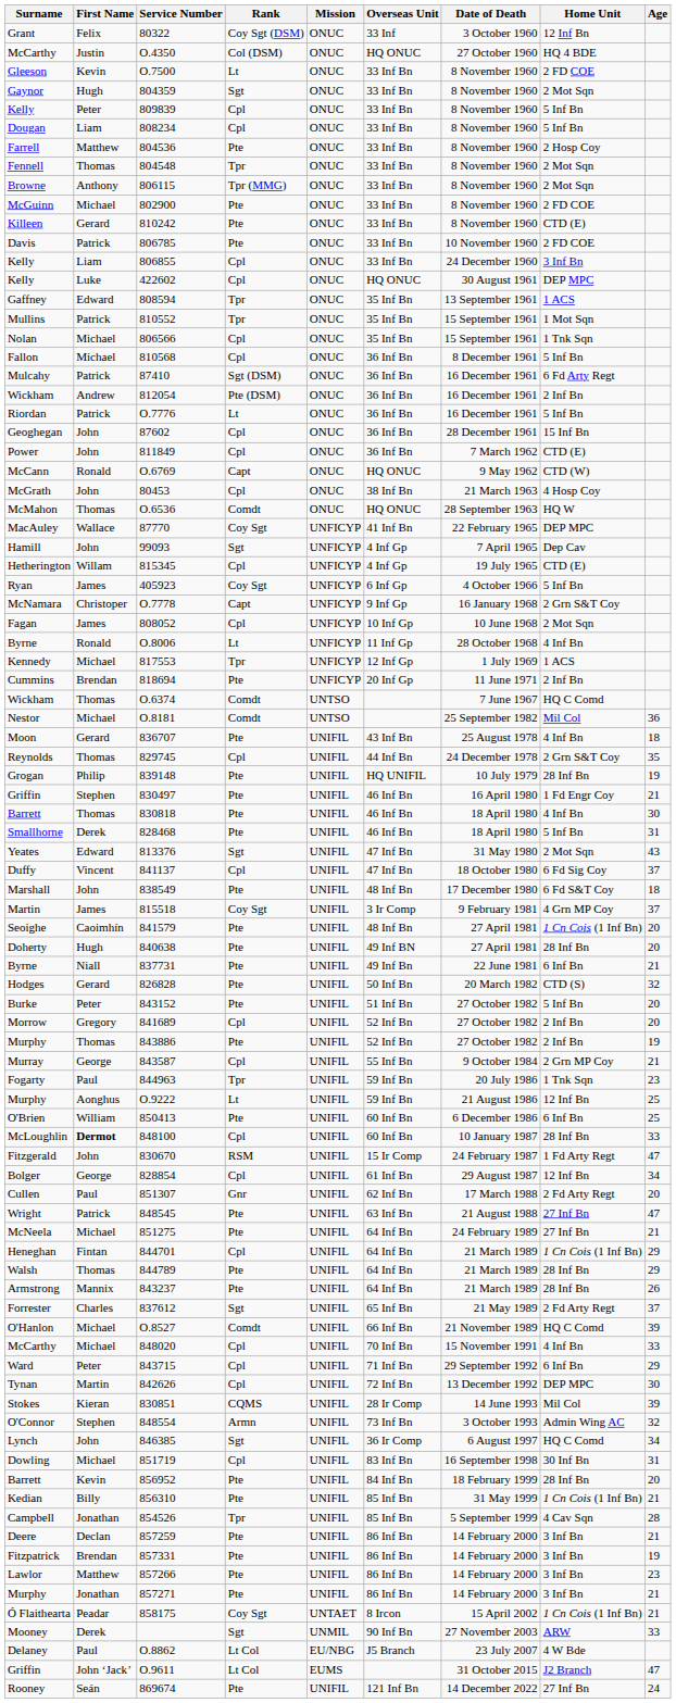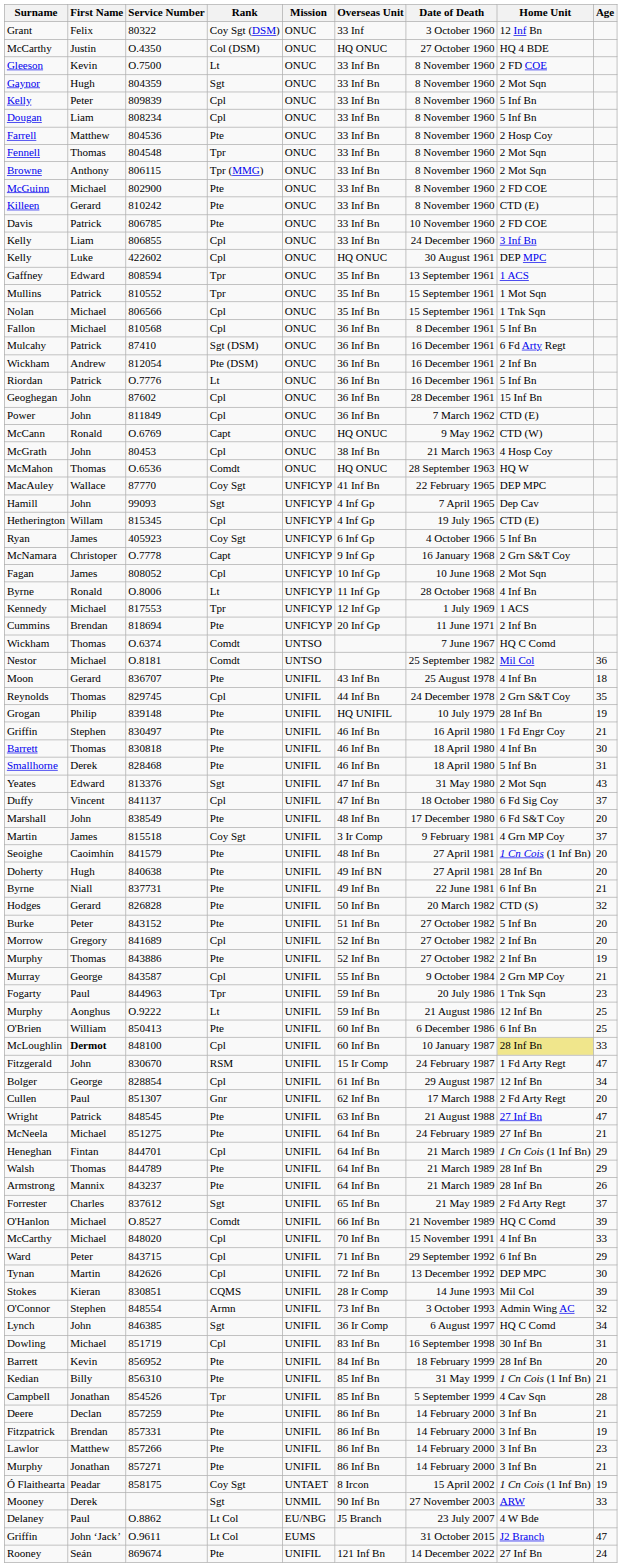838549 | Age: 18 -> 20
848100 | Home Unit: no background -> khaki background
858175 | Age: 21 -> 19
